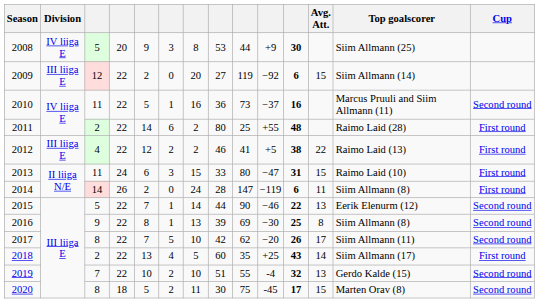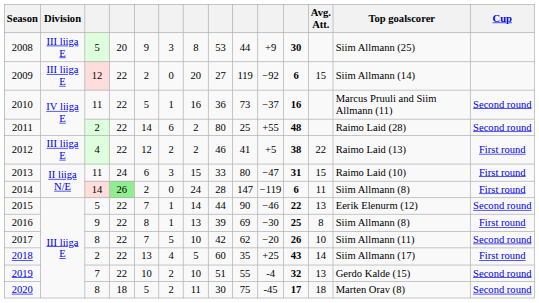2008 | Division: IV liiga E -> III liiga E
2011 | Cup: First round -> Second round
2014 | column 4: no background -> lightgreen background
2016 | Cup: Second round -> First round
2017 | Avg. Att.: 17 -> 10
2020 | Avg. Att.: 15 -> 18
